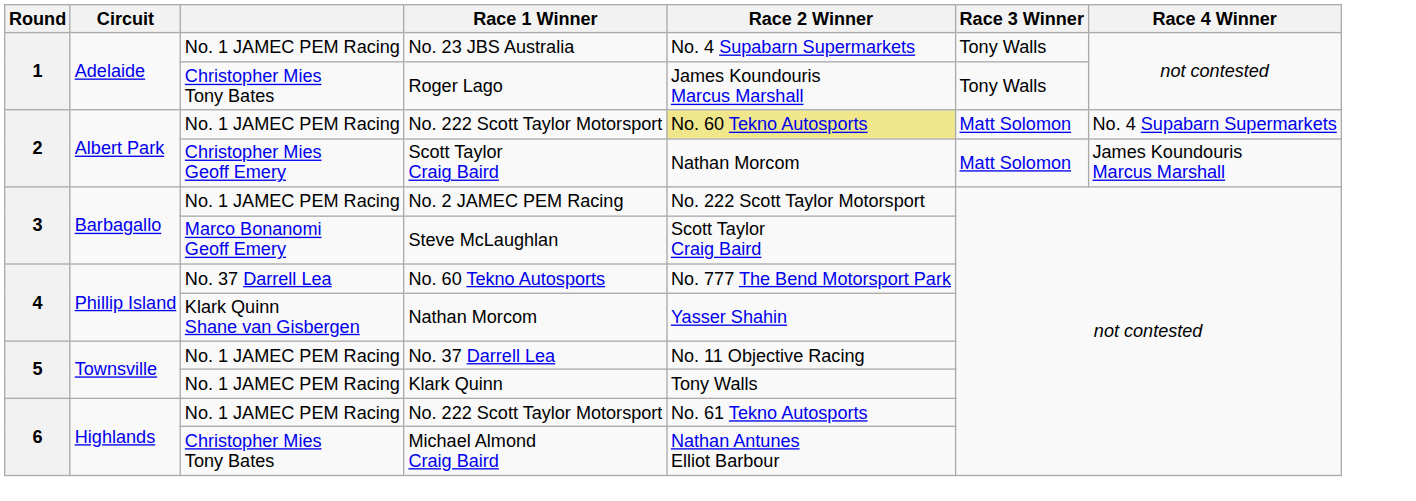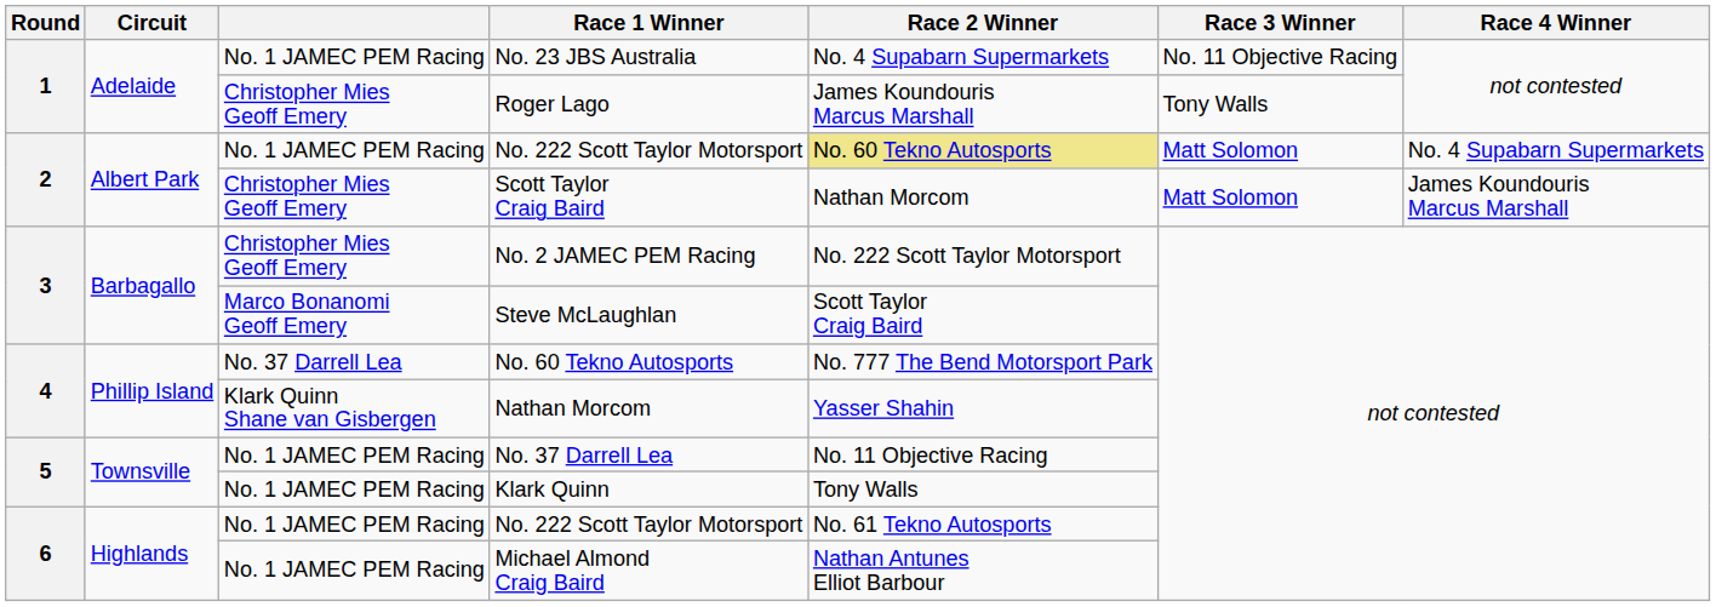No. 23 JBS Australia | Race 3 Winner: Tony Walls -> No. 11 Objective Racing
Roger Lago | column 3: Christopher Mies Tony Bates -> Christopher Mies Geoff Emery
No. 2 JAMEC PEM Racing | column 3: No. 1 JAMEC PEM Racing -> Christopher Mies Geoff Emery
Michael Almond Craig Baird | column 3: Christopher Mies Tony Bates -> No. 1 JAMEC PEM Racing
